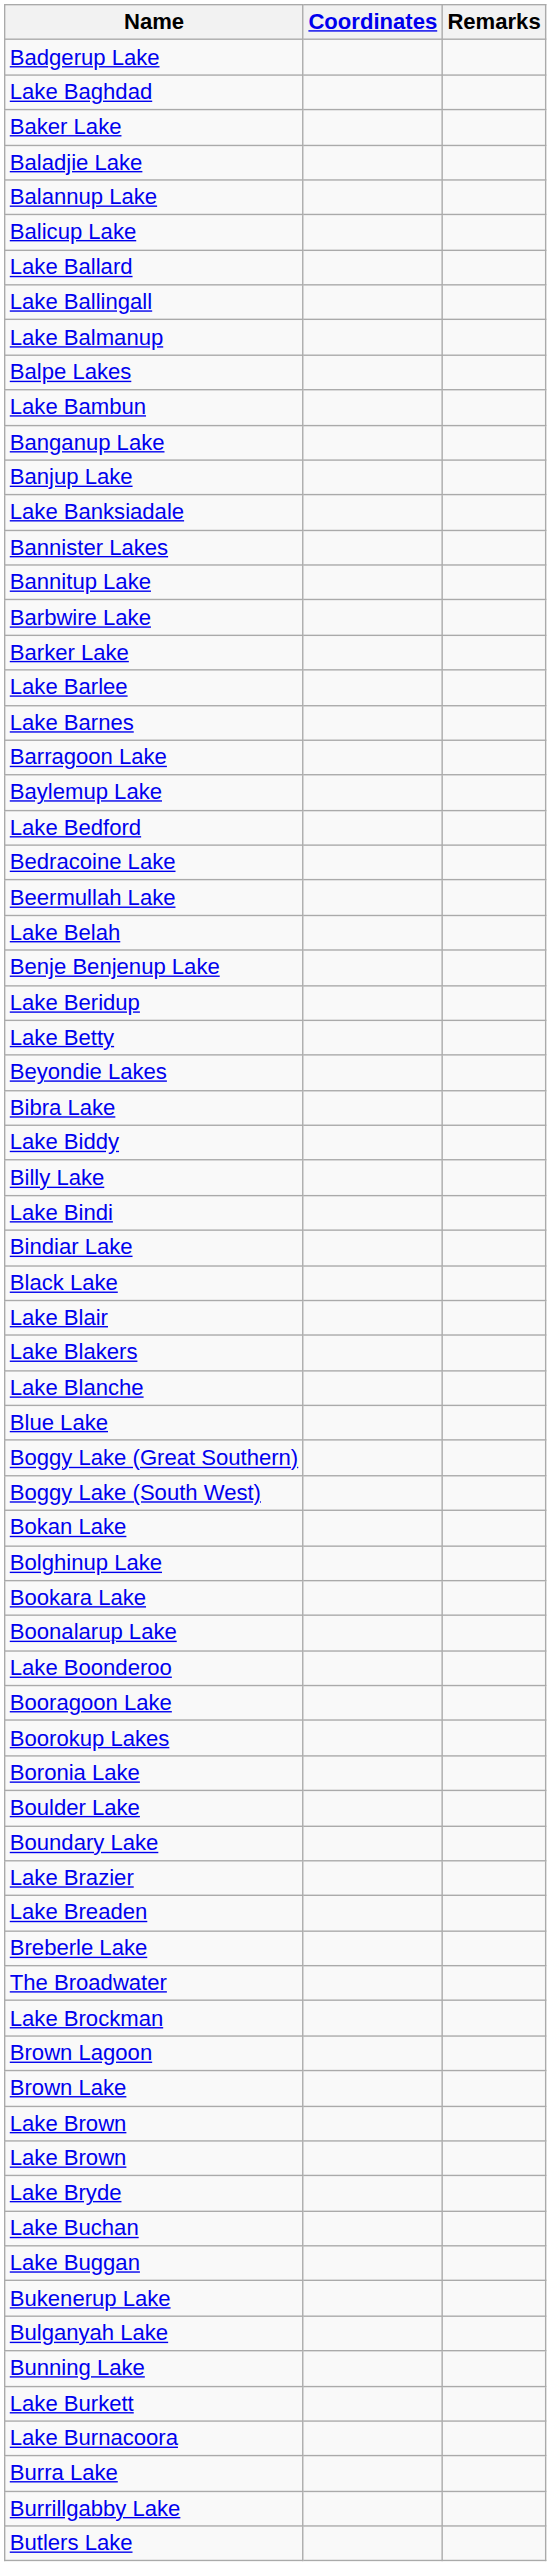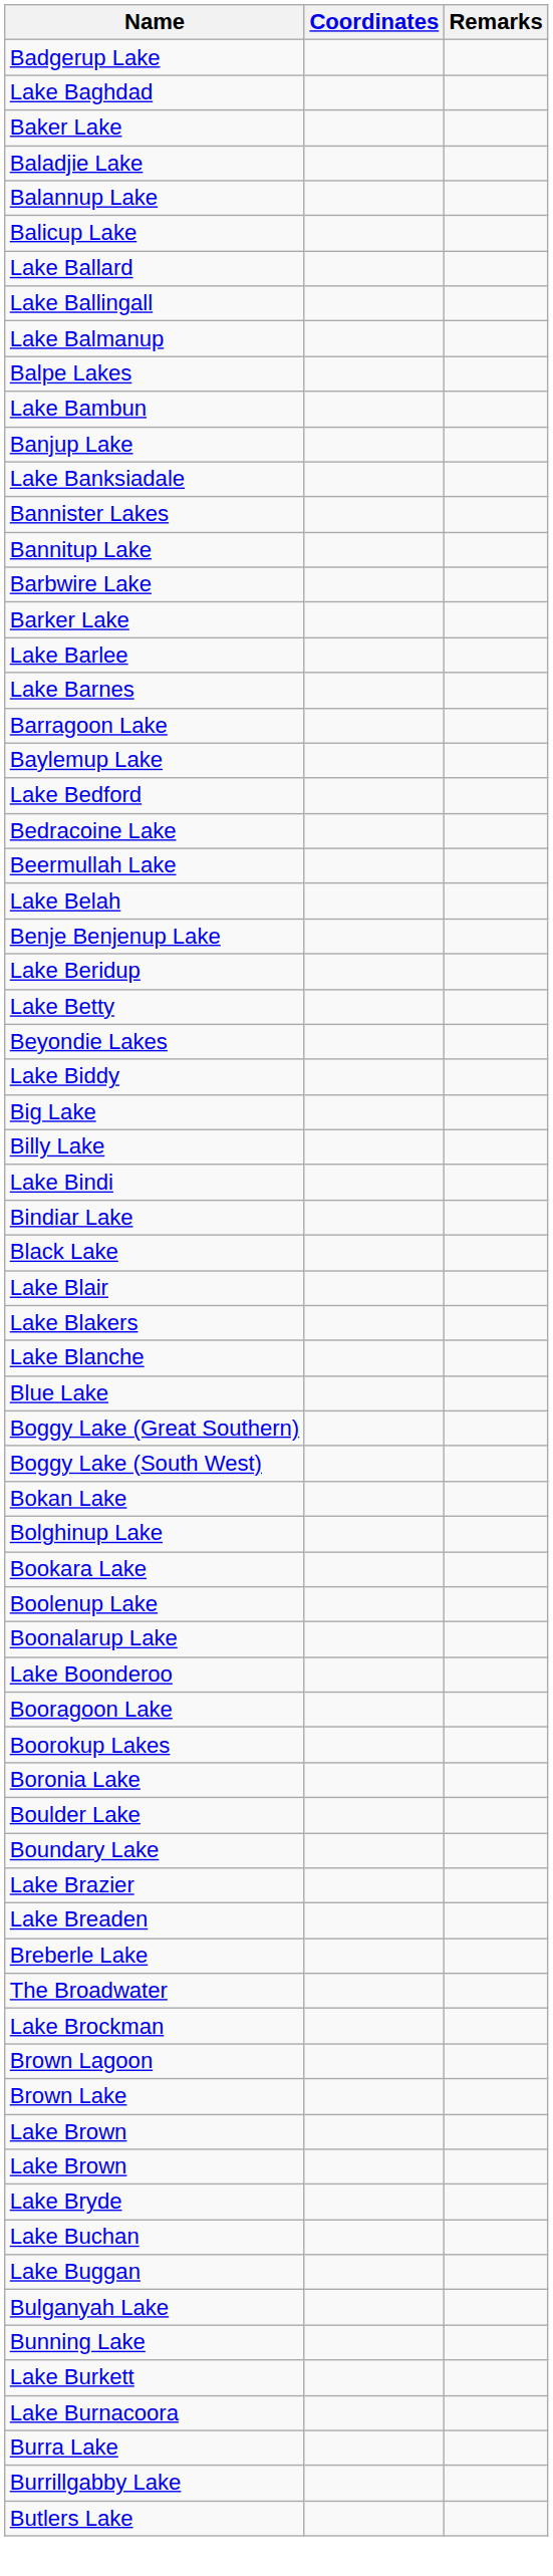- row: Banganup Lake
- row: Bibra Lake
+ row: Big Lake
+ row: Boolenup Lake
- row: Bukenerup Lake
